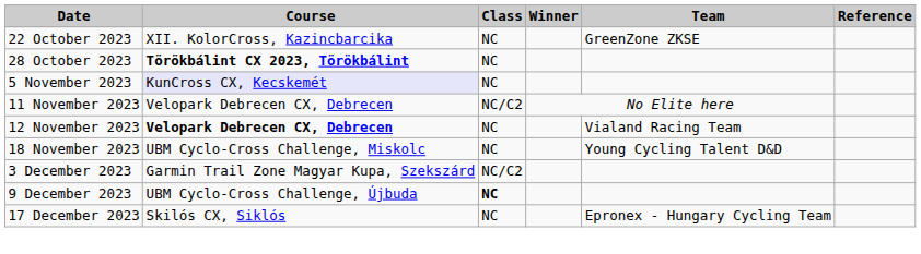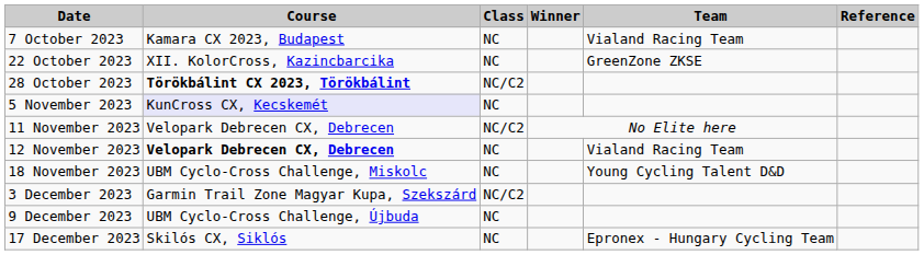+ row: 7 October 2023 | Kamara CX 2023, Budapest | NC | Vialand Racing Team
28 October 2023 | Class: NC -> NC/C2
9 December 2023 | Class: bold -> normal
